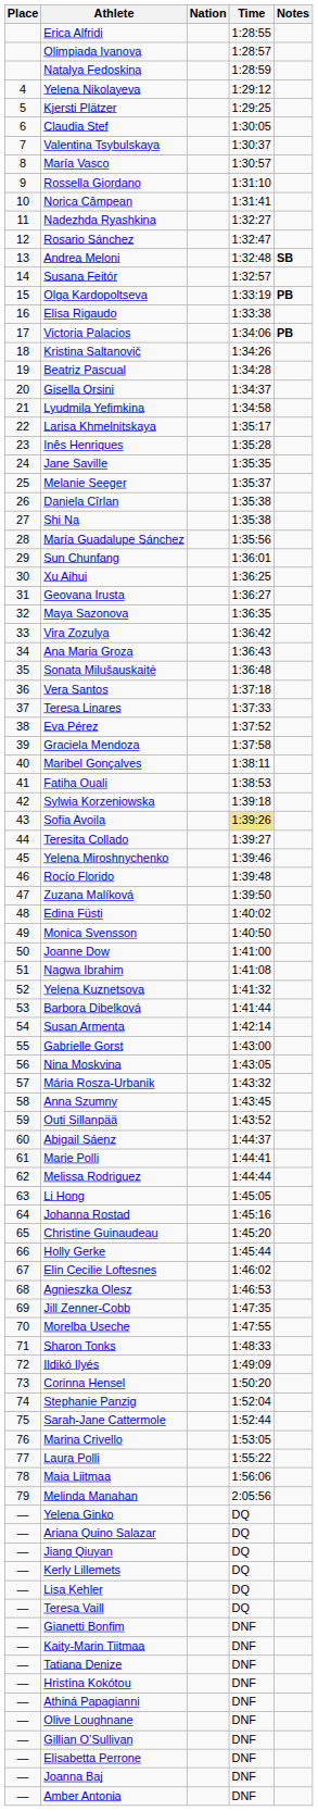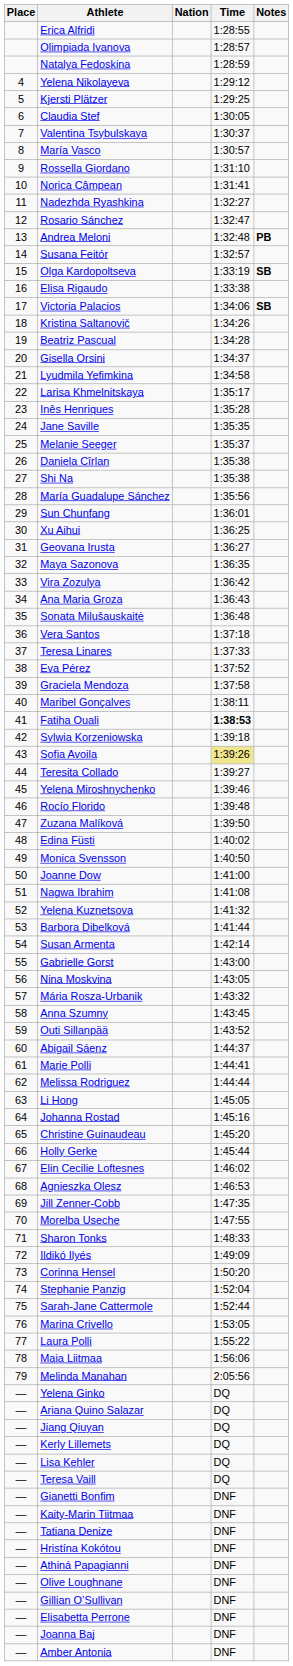Andrea Meloni | Notes: SB -> PB
Olga Kardopoltseva | Notes: PB -> SB
Victoria Palacios | Notes: PB -> SB
Fatiha Ouali | Time: normal -> bold
